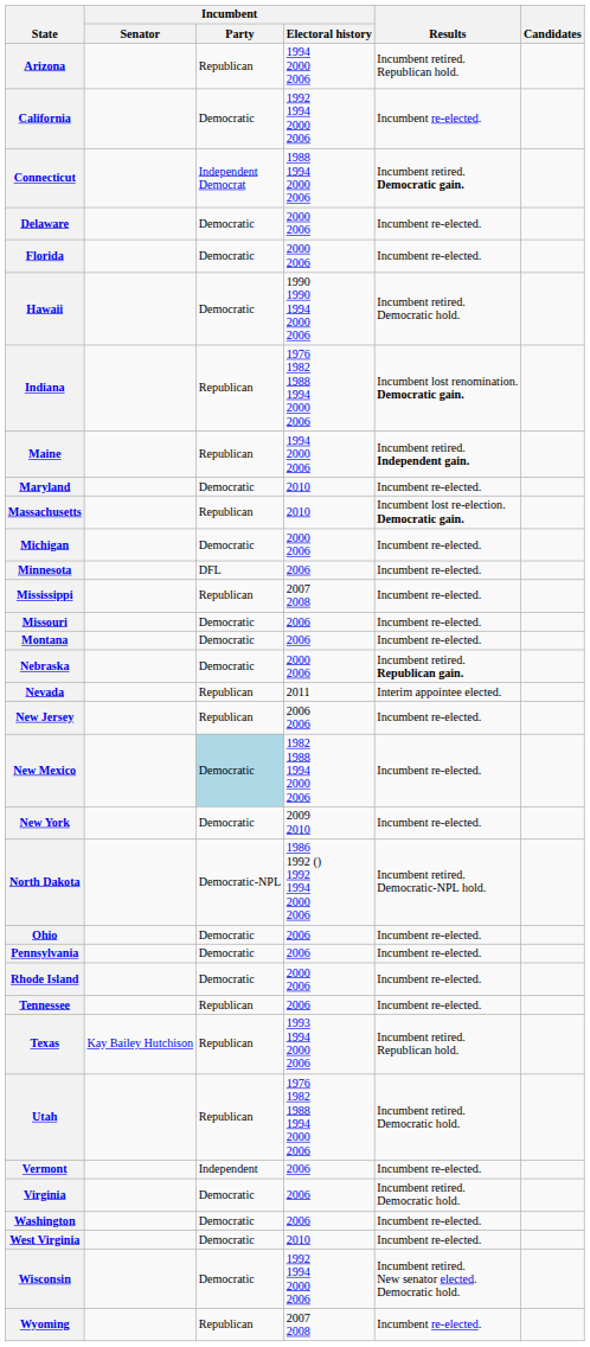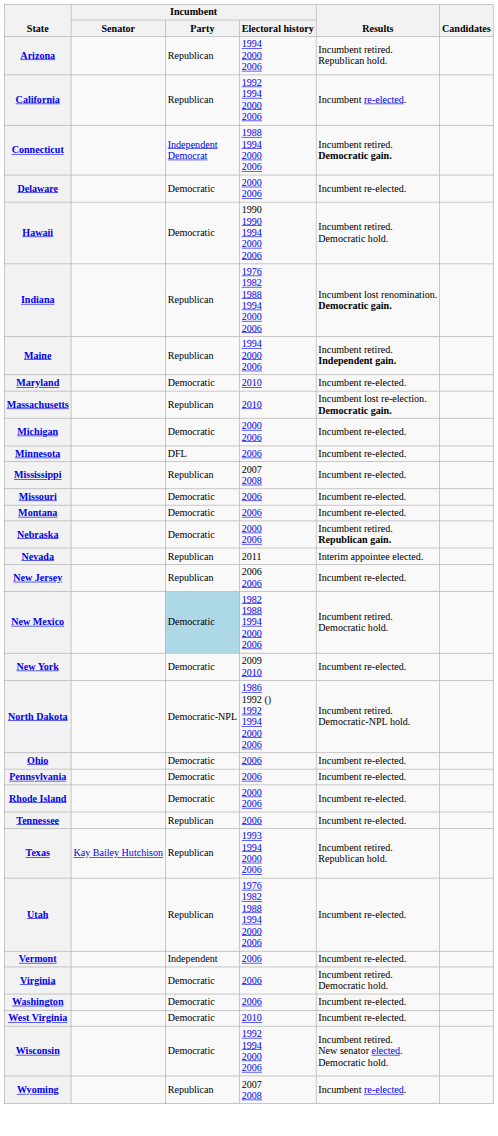California | Incumbent / Party: Democratic -> Republican
- row: Florida | Democratic | 2000 2006 | Incumbent re-elected.
New Mexico | Results: Incumbent re-elected. -> Incumbent retired. Democratic hold.
Utah | Results: Incumbent retired. Democratic hold. -> Incumbent re-elected.
